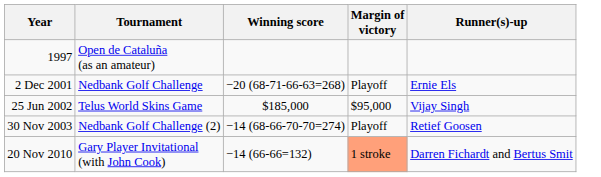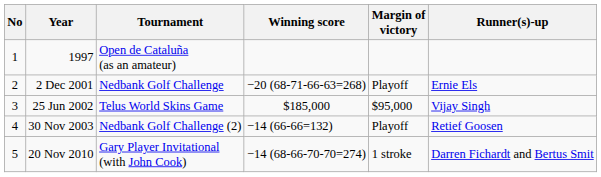+ column: No | 1 | 2 | 3 | 4 | 5
30 Nov 2003 | Winning score: −14 (68-66-70-70=274) -> −14 (66-66=132)
20 Nov 2010 | Winning score: −14 (66-66=132) -> −14 (68-66-70-70=274)
20 Nov 2010 | Margin of victory: lightsalmon background -> no background
